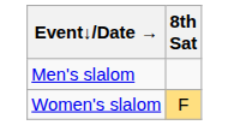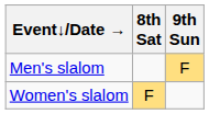+ column: 9th Sun | F
